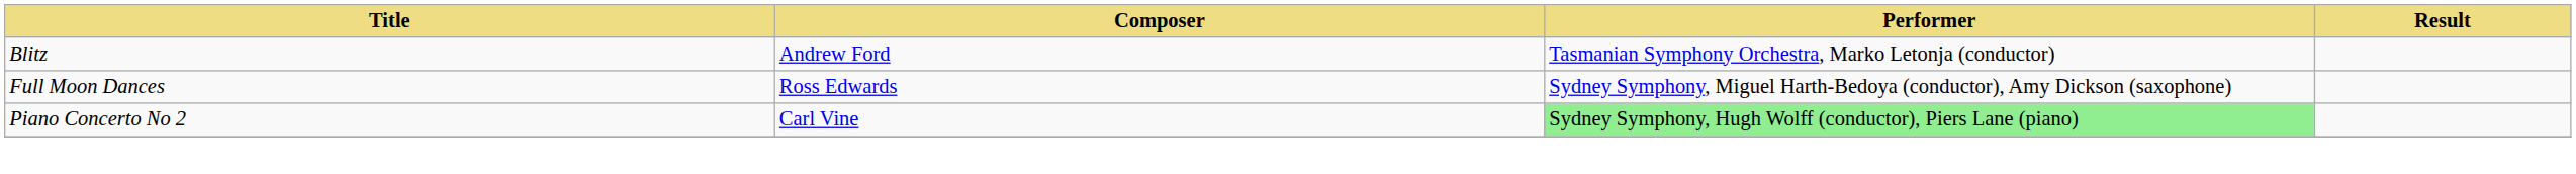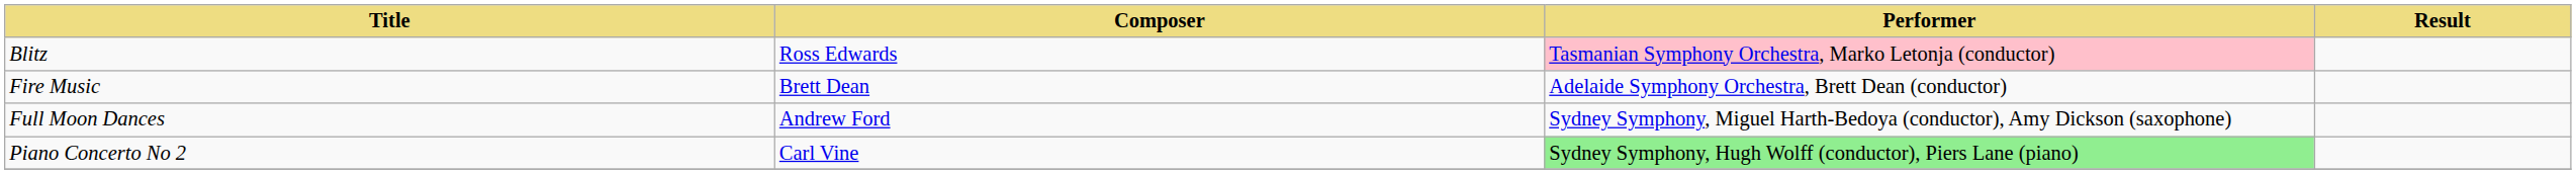Blitz | Composer: Andrew Ford -> Ross Edwards
Blitz | Performer: no background -> pink background
+ row: Fire Music | Brett Dean | Adelaide Symphony Orchestra, Brett Dean (conductor)
Full Moon Dances | Composer: Ross Edwards -> Andrew Ford
